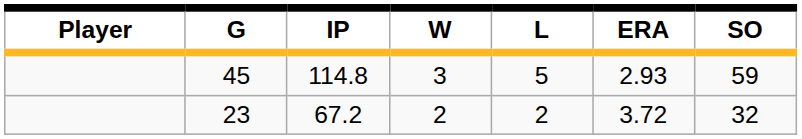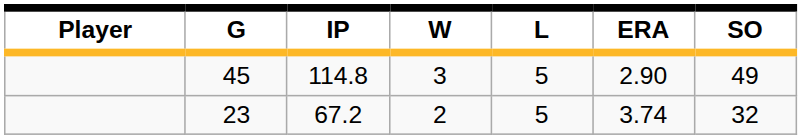45 | ERA: 2.93 -> 2.90
45 | SO: 59 -> 49
23 | L: 2 -> 5
23 | ERA: 3.72 -> 3.74
